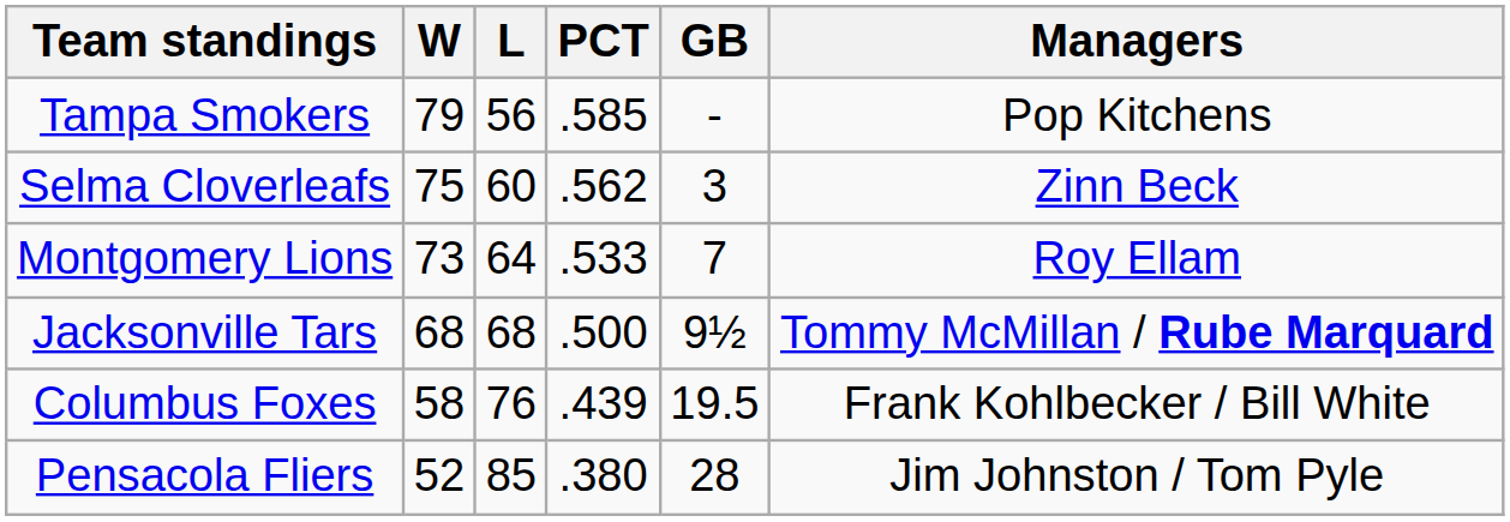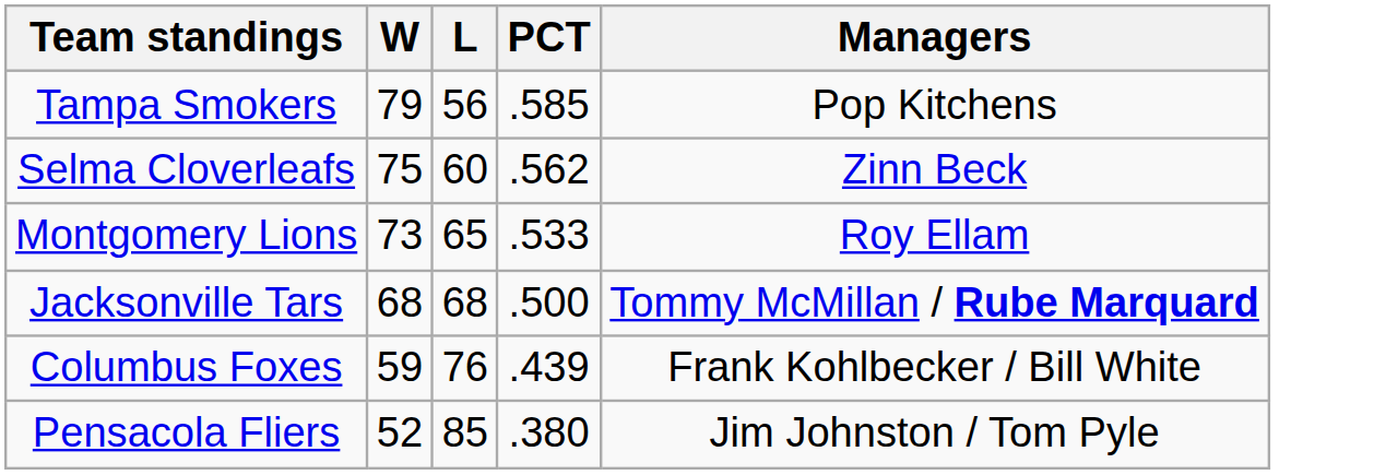- column: GB | - | 3 | 7 | 9½ | 19.5 | 28
Montgomery Lions | L: 64 -> 65
Columbus Foxes | W: 58 -> 59
